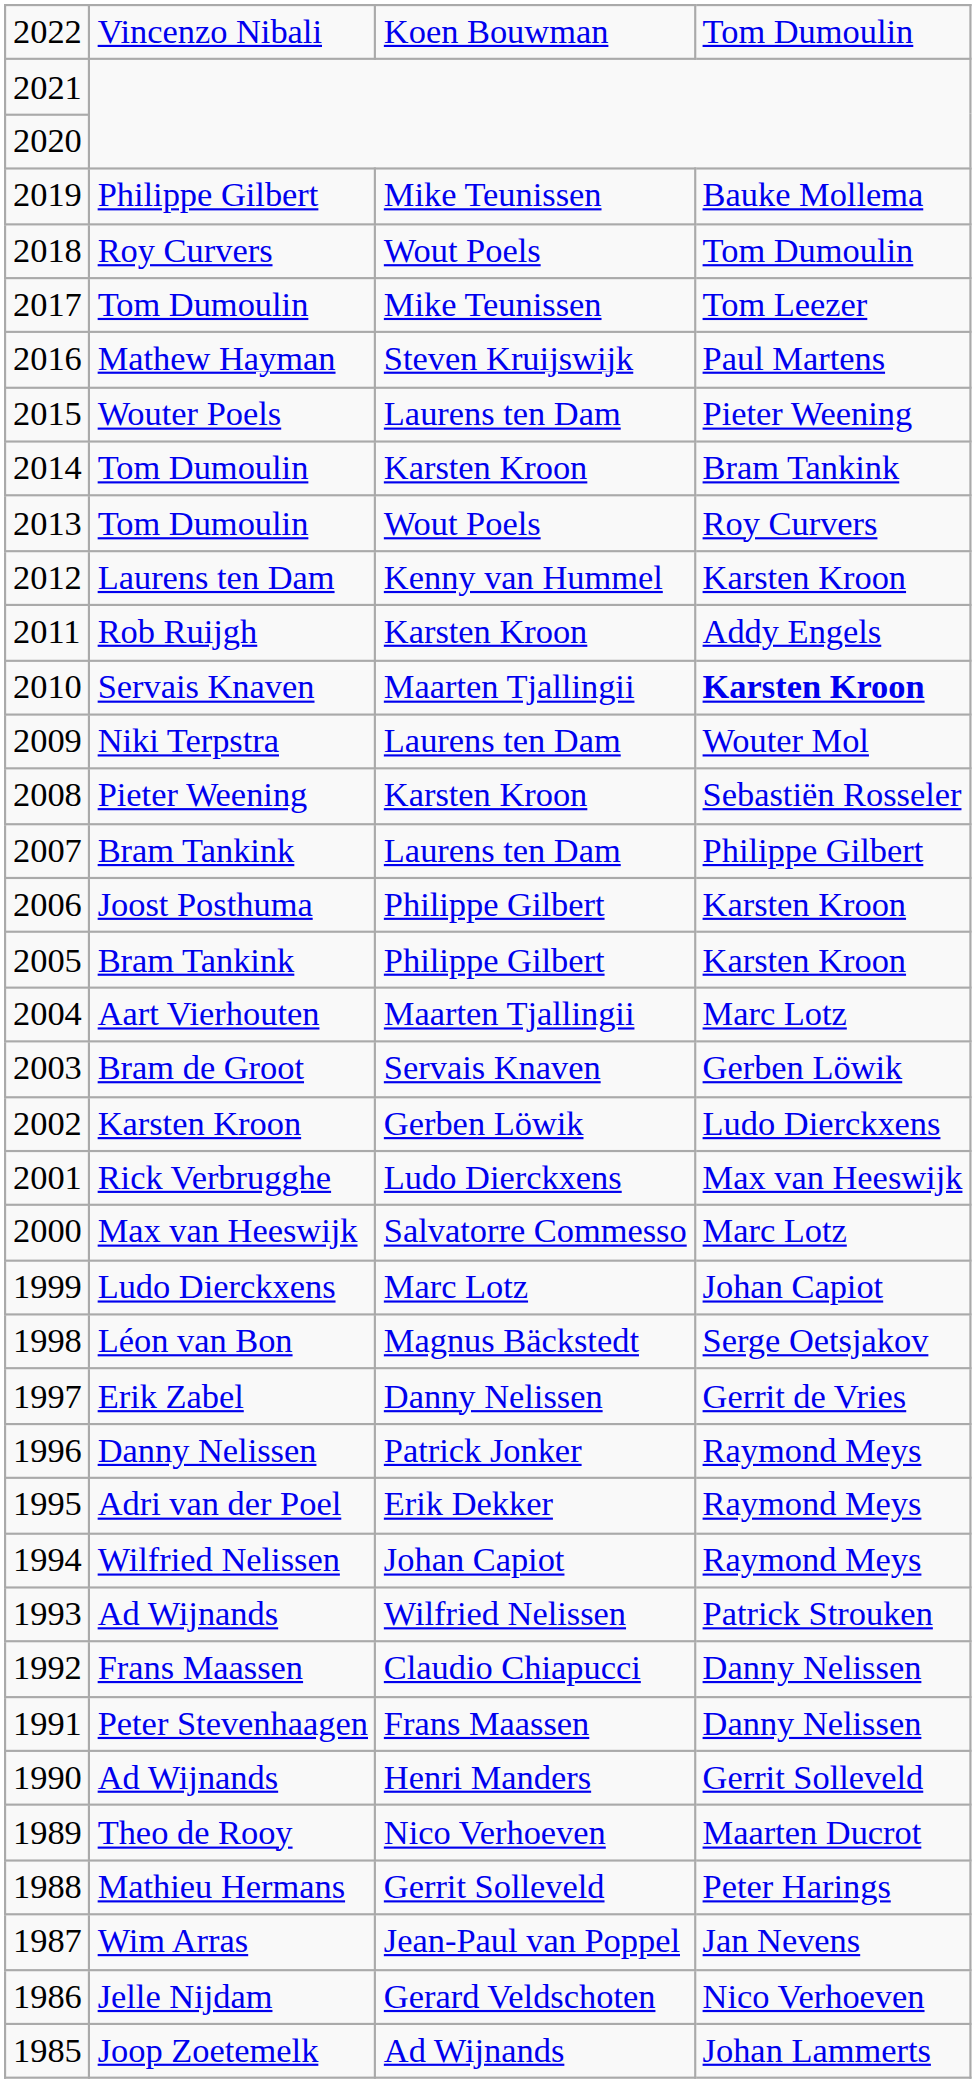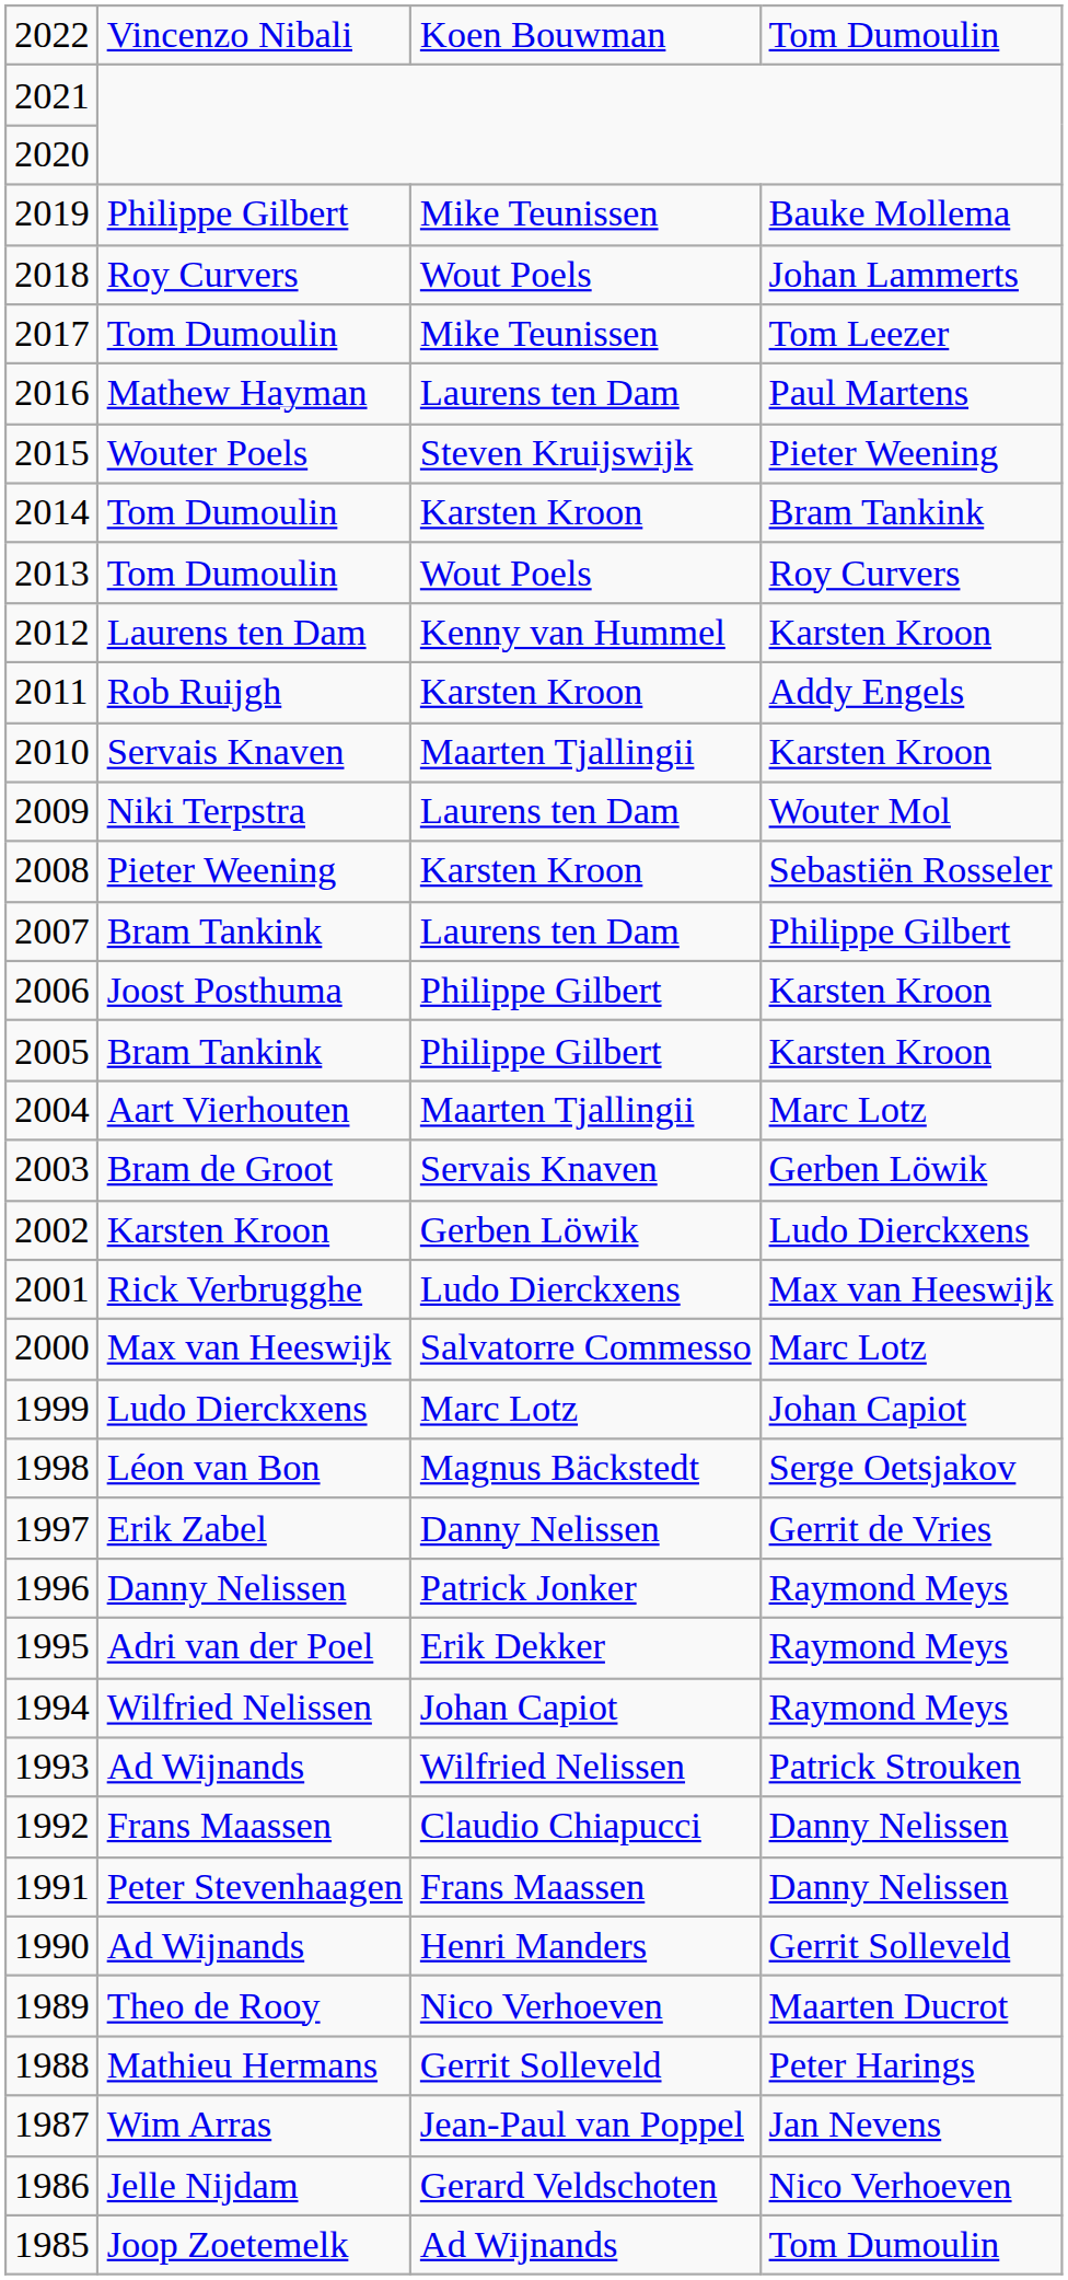2018 | column 4: Tom Dumoulin -> Johan Lammerts
2016 | column 3: Steven Kruijswijk -> Laurens ten Dam
2015 | column 3: Laurens ten Dam -> Steven Kruijswijk
2010 | column 4: bold -> normal
1985 | column 4: Johan Lammerts -> Tom Dumoulin
